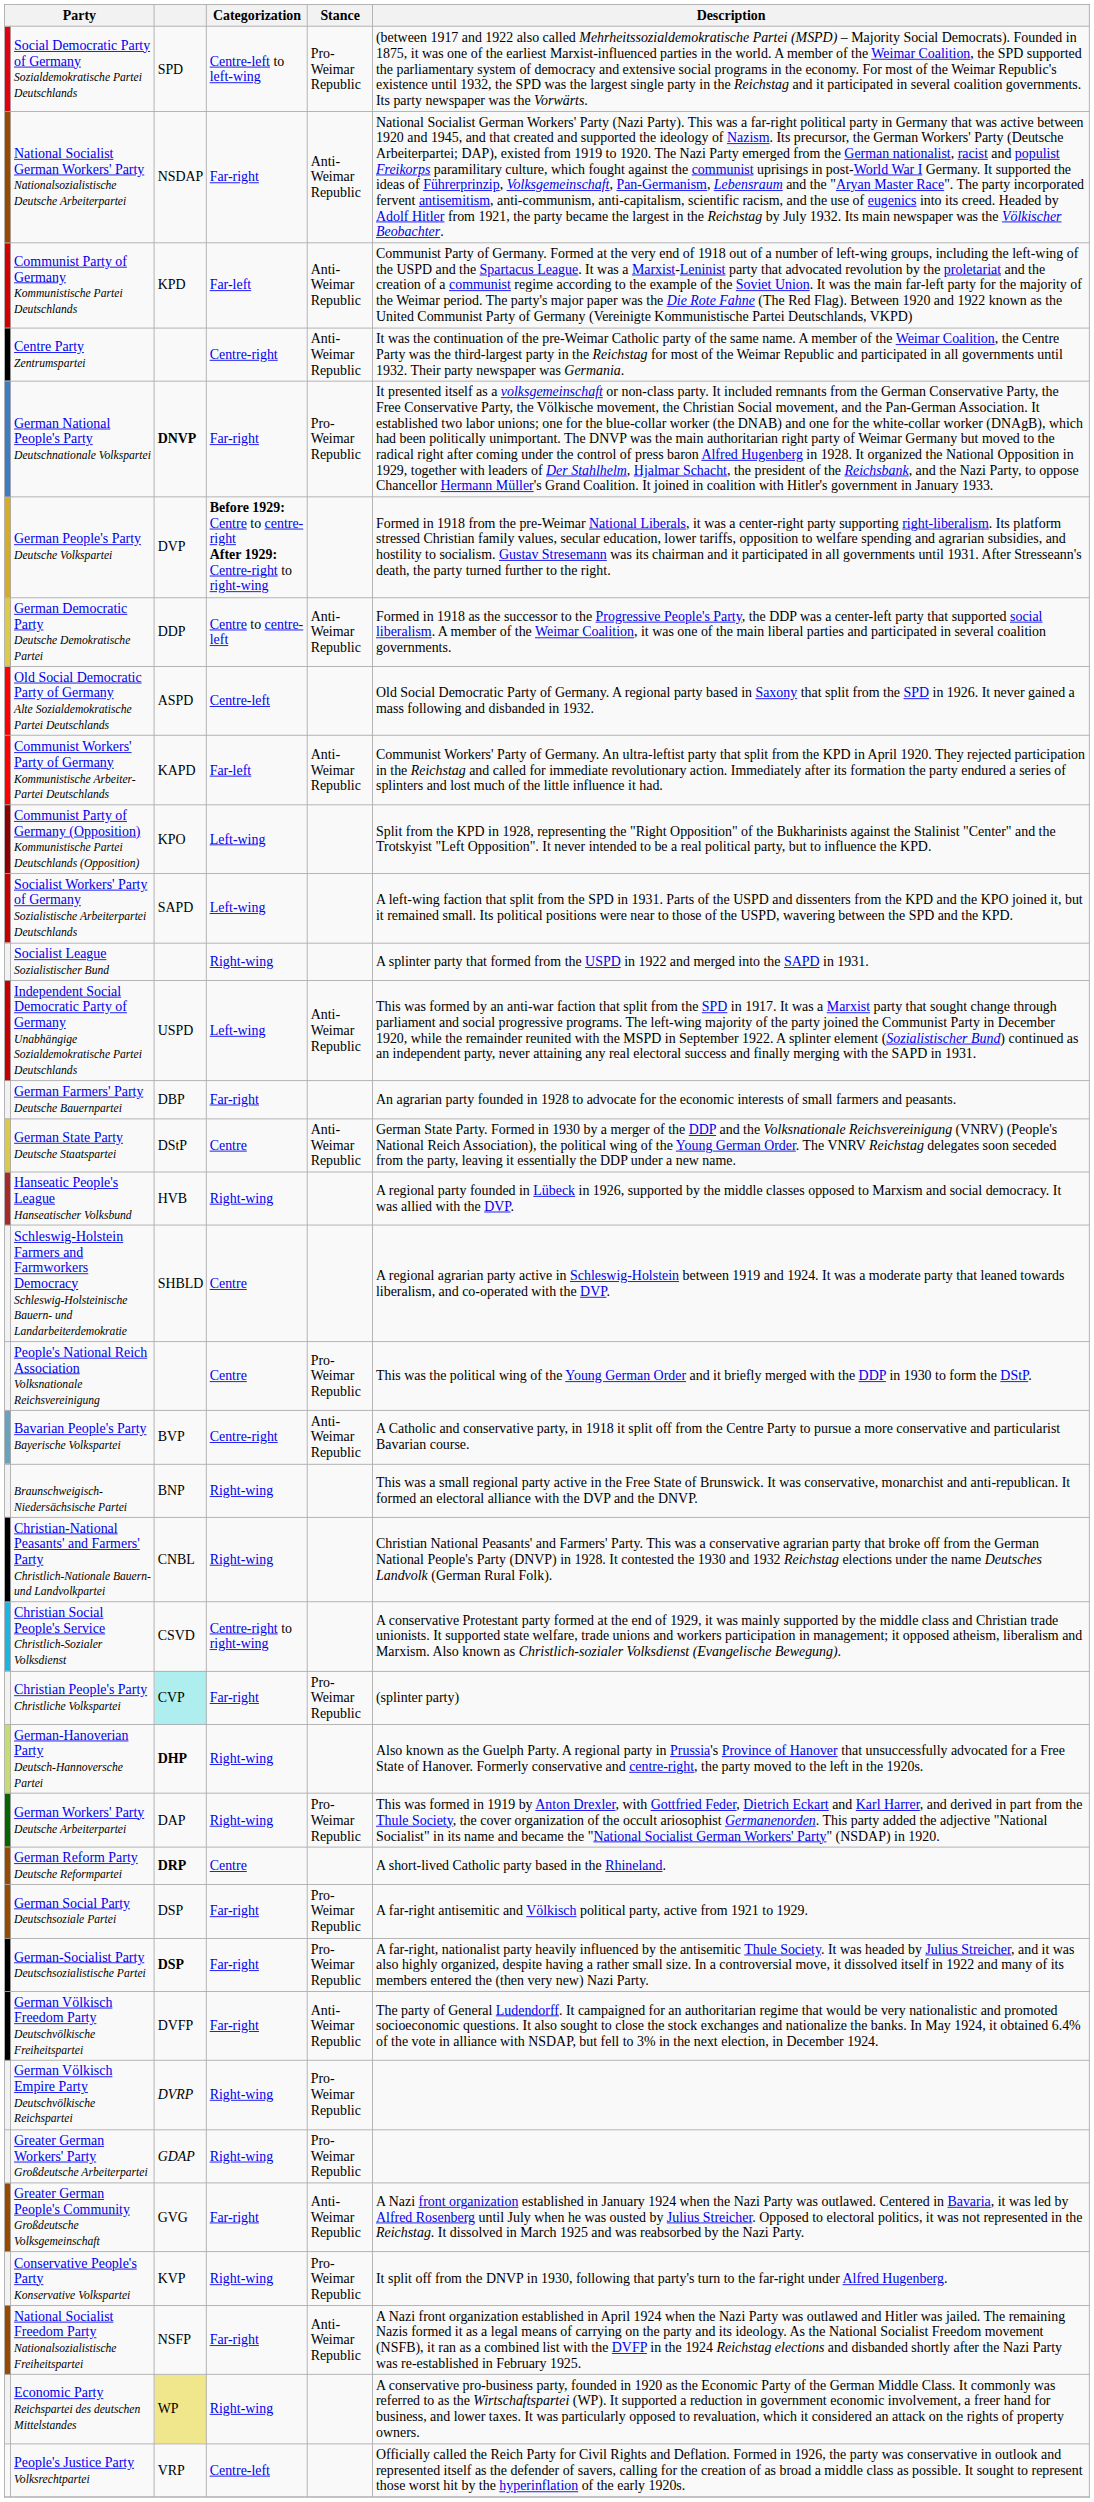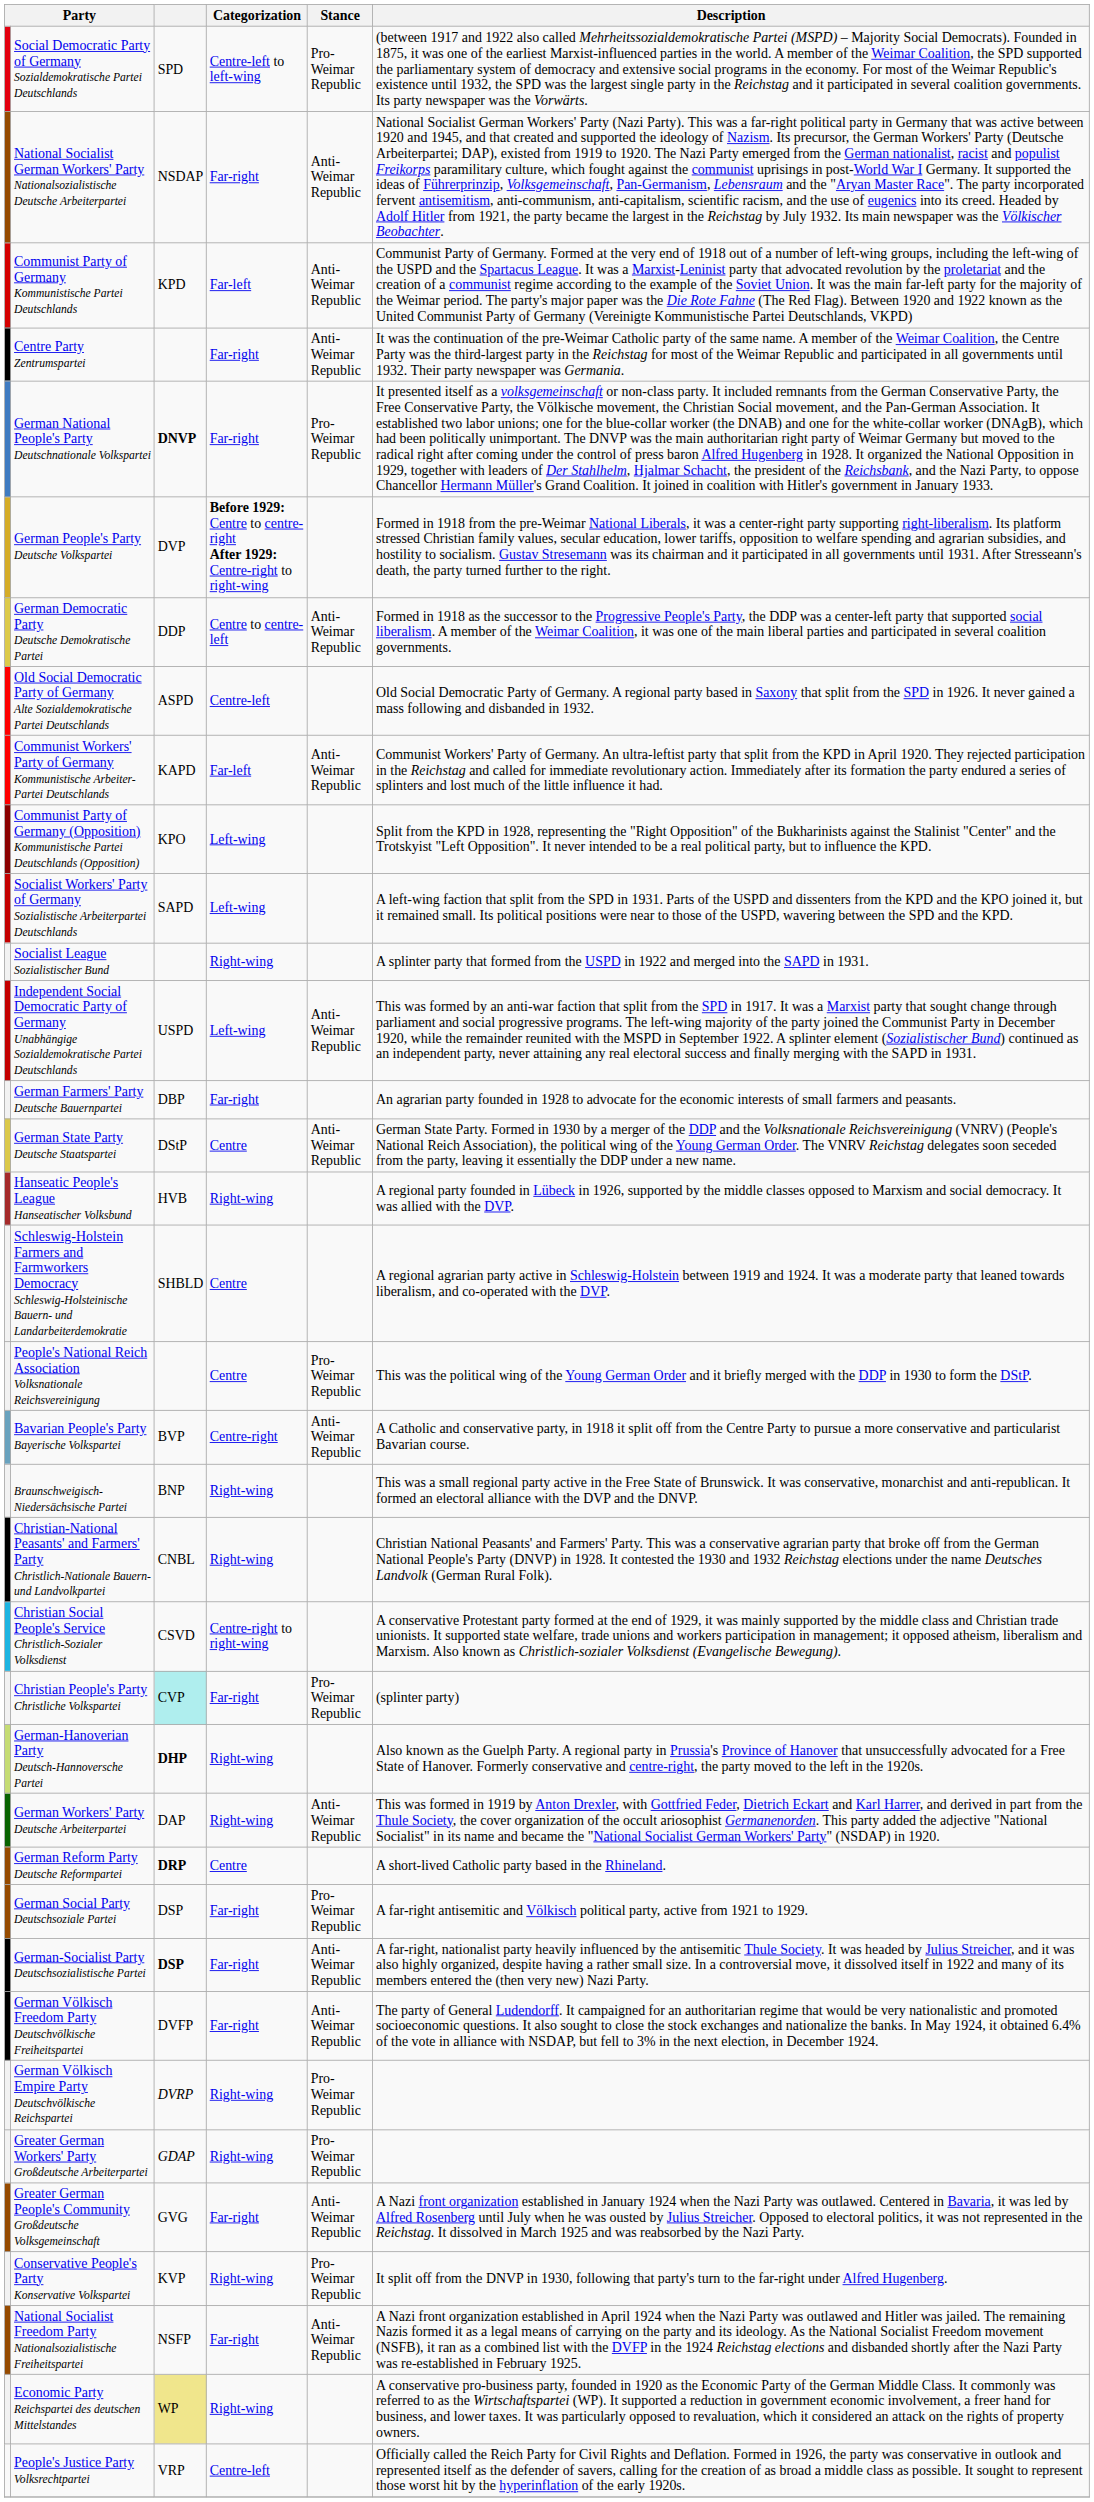Centre Party Zentrumspartei | Categorization: Centre-right -> Far-right
German Workers' Party Deutsche Arbeiterpartei | Stance: Pro-Weimar Republic -> Anti-Weimar Republic
German-Socialist Party Deutschsozialistische Partei | Stance: Pro-Weimar Republic -> Anti-Weimar Republic
